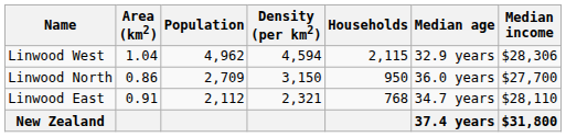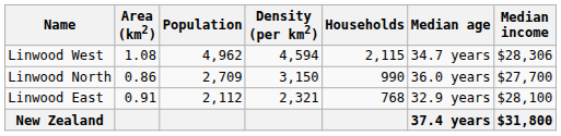Linwood West | Area (km2): 1.04 -> 1.08
Linwood West | Median age: 32.9 years -> 34.7 years
Linwood North | Households: 950 -> 990
Linwood East | Median age: 34.7 years -> 32.9 years
Linwood East | Median income: $28,110 -> $28,100
